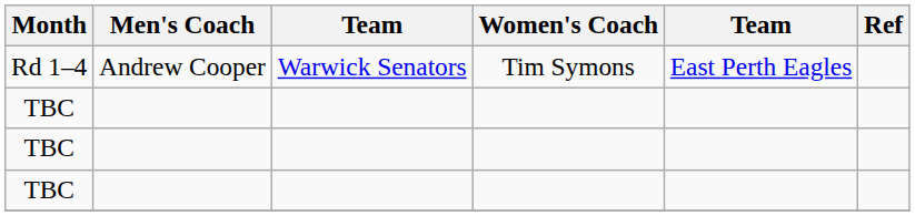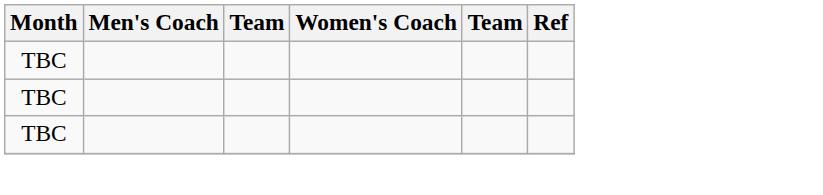- row: Rd 1–4 | Andrew Cooper | Warwick Senators | Tim Symons | East Perth Eagles
